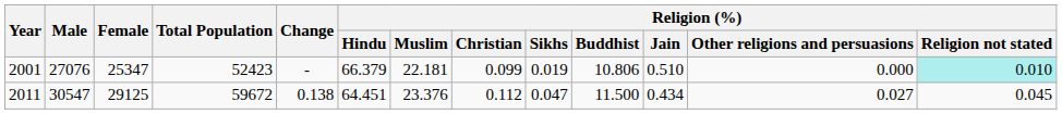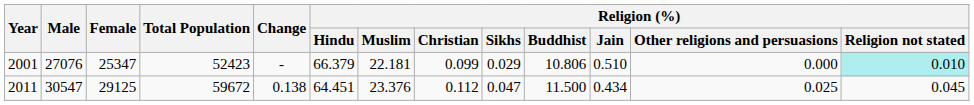2001 | Religion (%) / Sikhs: 0.019 -> 0.029
2011 | Religion (%) / Other religions and persuasions: 0.027 -> 0.025
